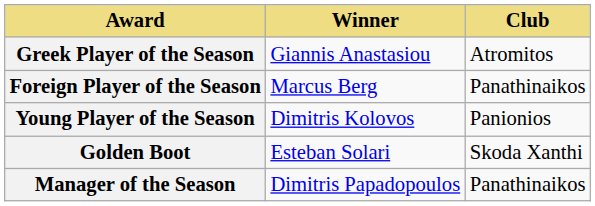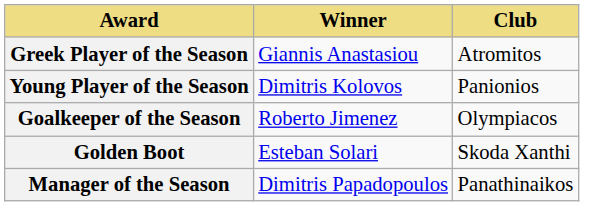- row: Foreign Player of the Season | Marcus Berg | Panathinaikos
+ row: Goalkeeper of the Season | Roberto Jimenez | Olympiacos
